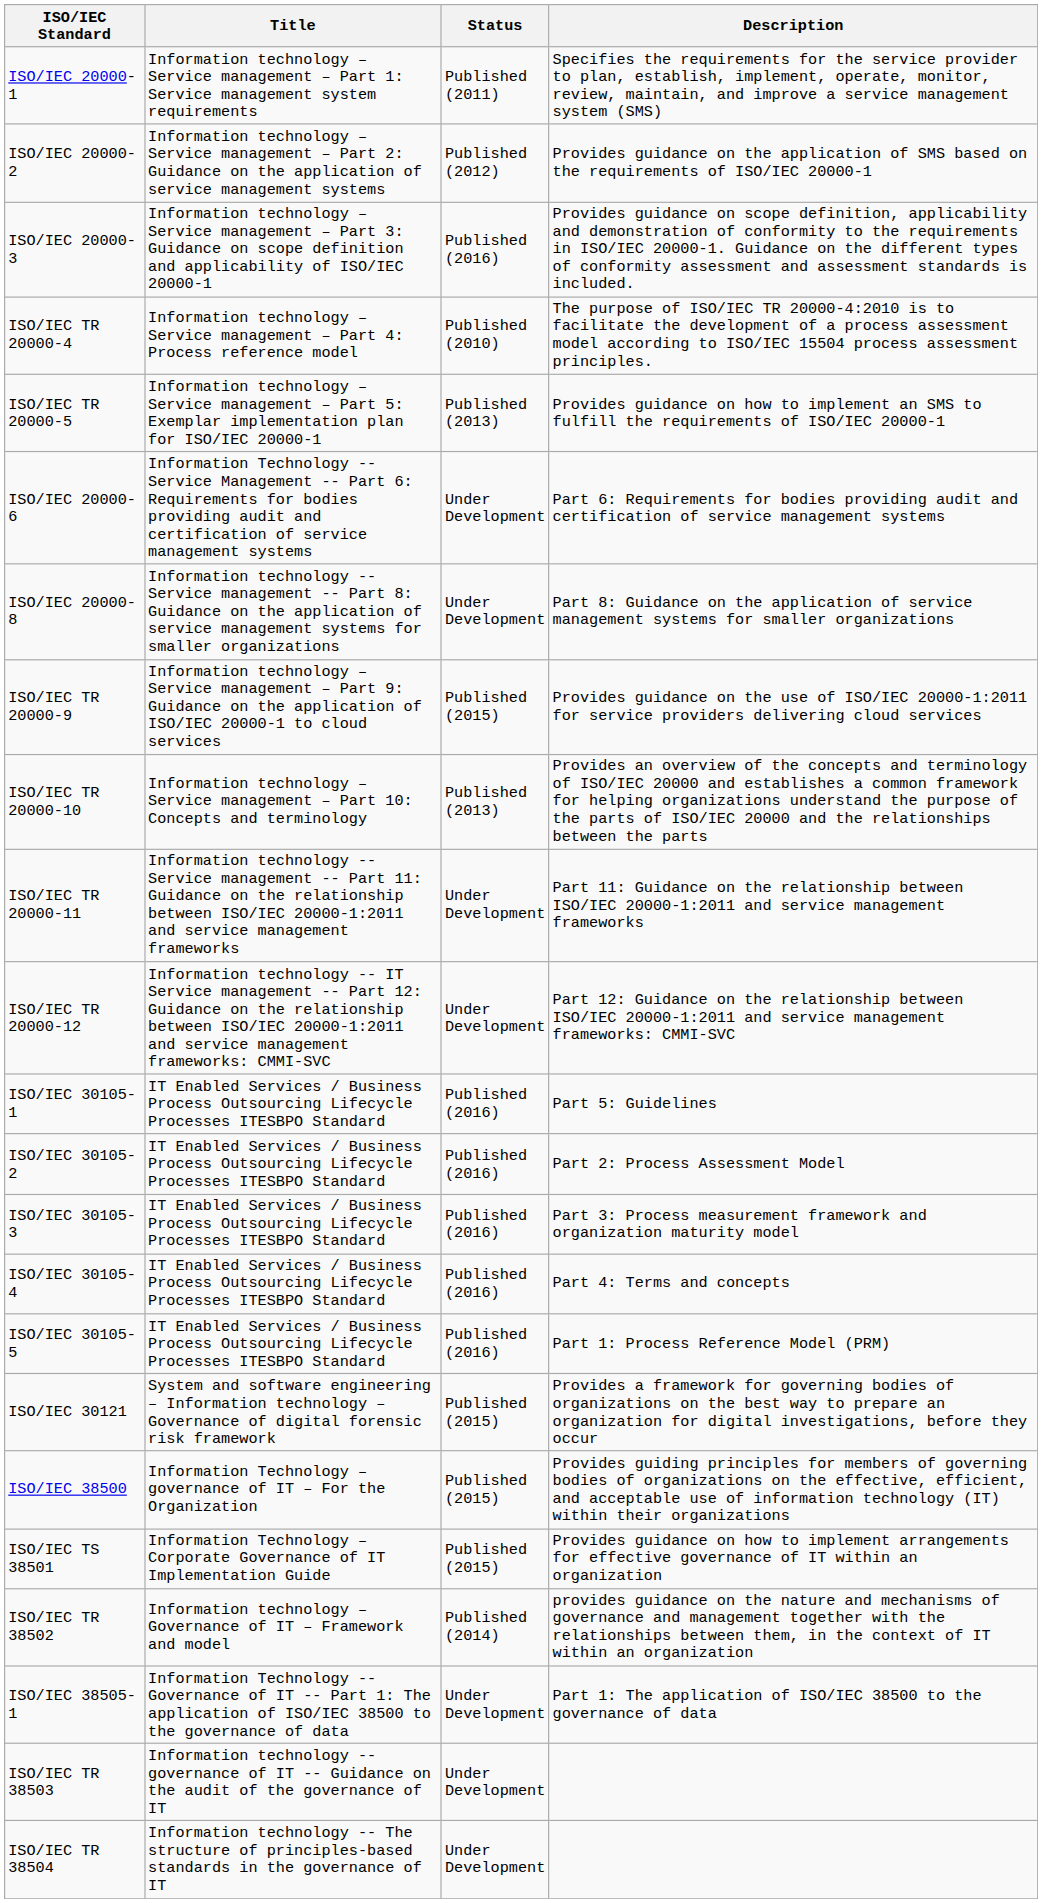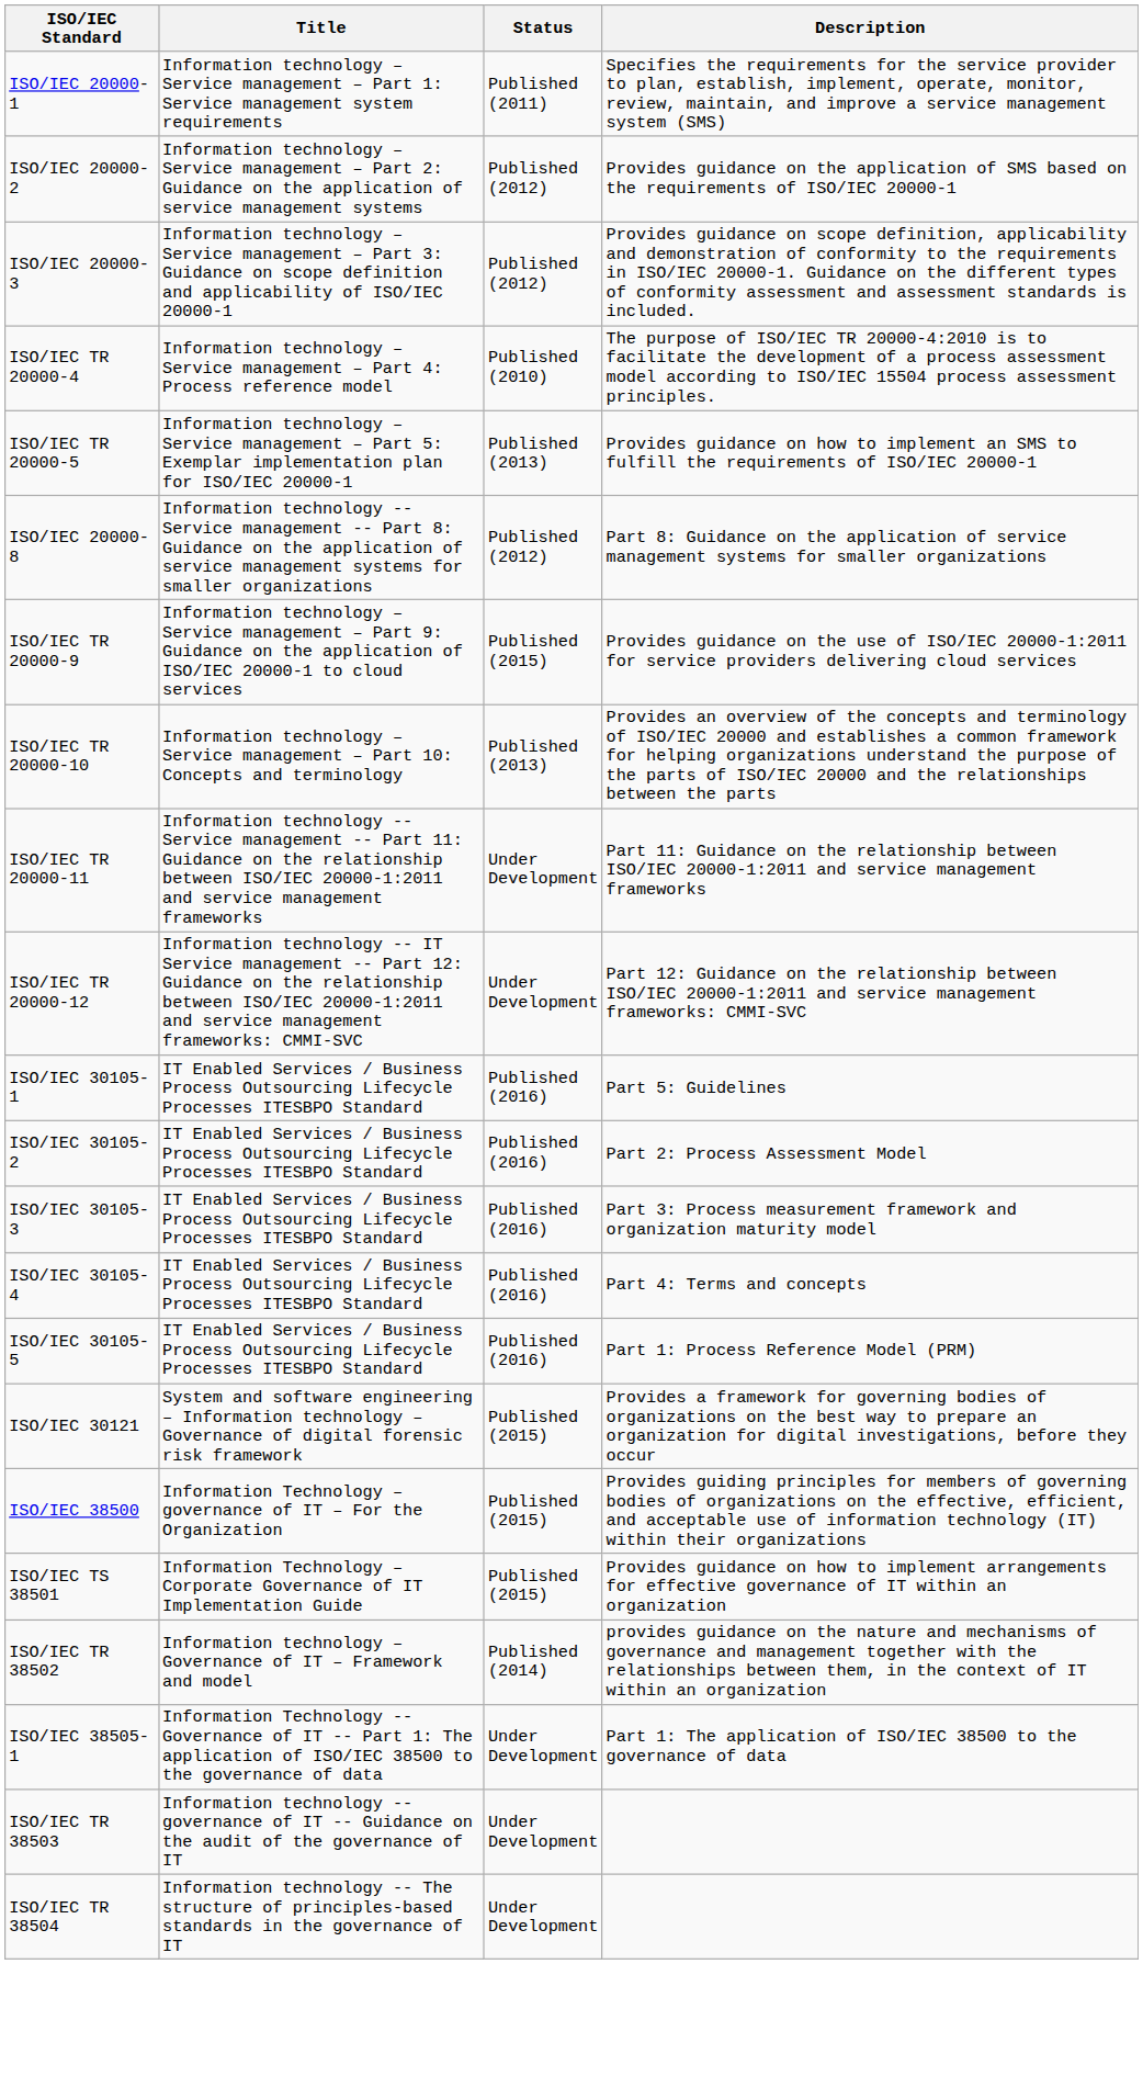ISO/IEC 20000-3 | Status: Published (2016) -> Published (2012)
- row: ISO/IEC 20000-6 | Information Technology -- Service Management -- Part 6: Requirements for bodies providing audit and certification of service management systems | Under Development | Part 6: Requirements for bodies providing audit and certification of service management systems
ISO/IEC 20000-8 | Status: Under Development -> Published (2012)
